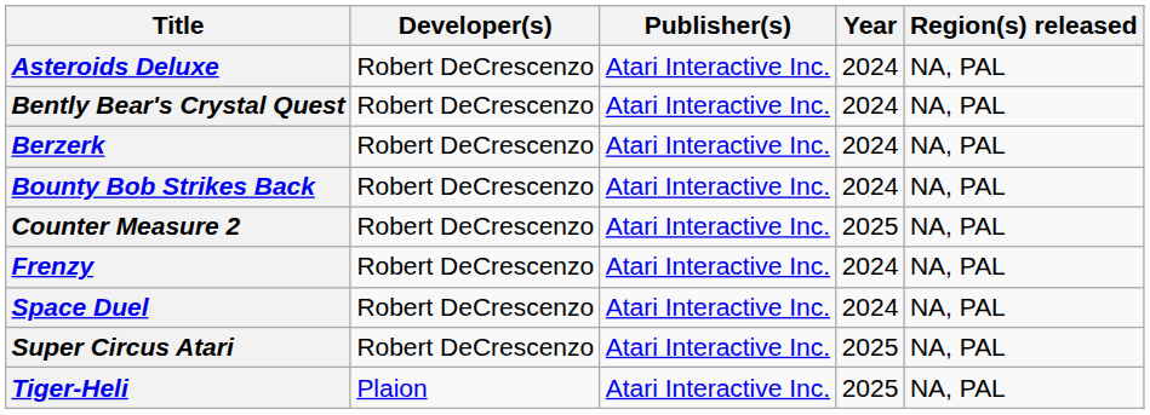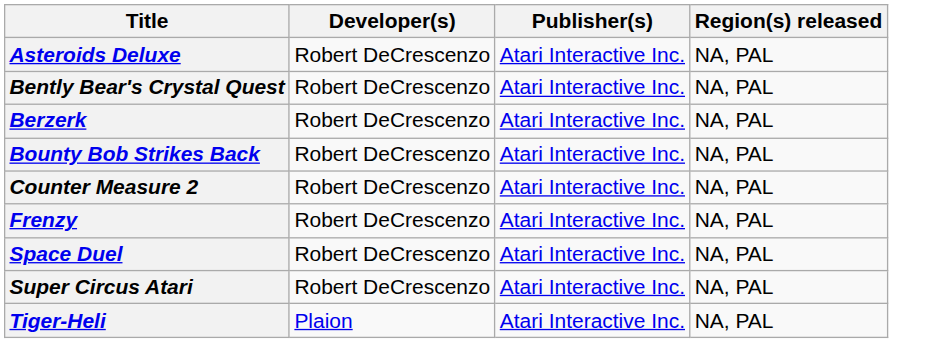- column: Year | 2024 | 2024 | 2024 | 2024 | 2025 | 2024 | 2024 | 2025 | 2025
